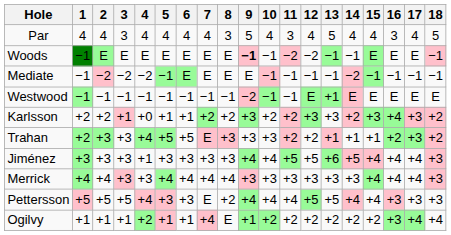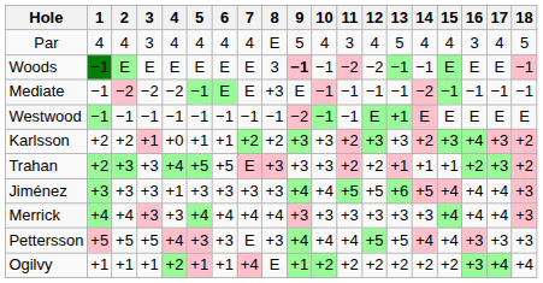Par | 8: 3 -> E
Woods | 8: E -> 3
Mediate | 8: E -> +3
Karlsson | 10: +2 -> +3
Pettersson | 8: +2 -> +3
